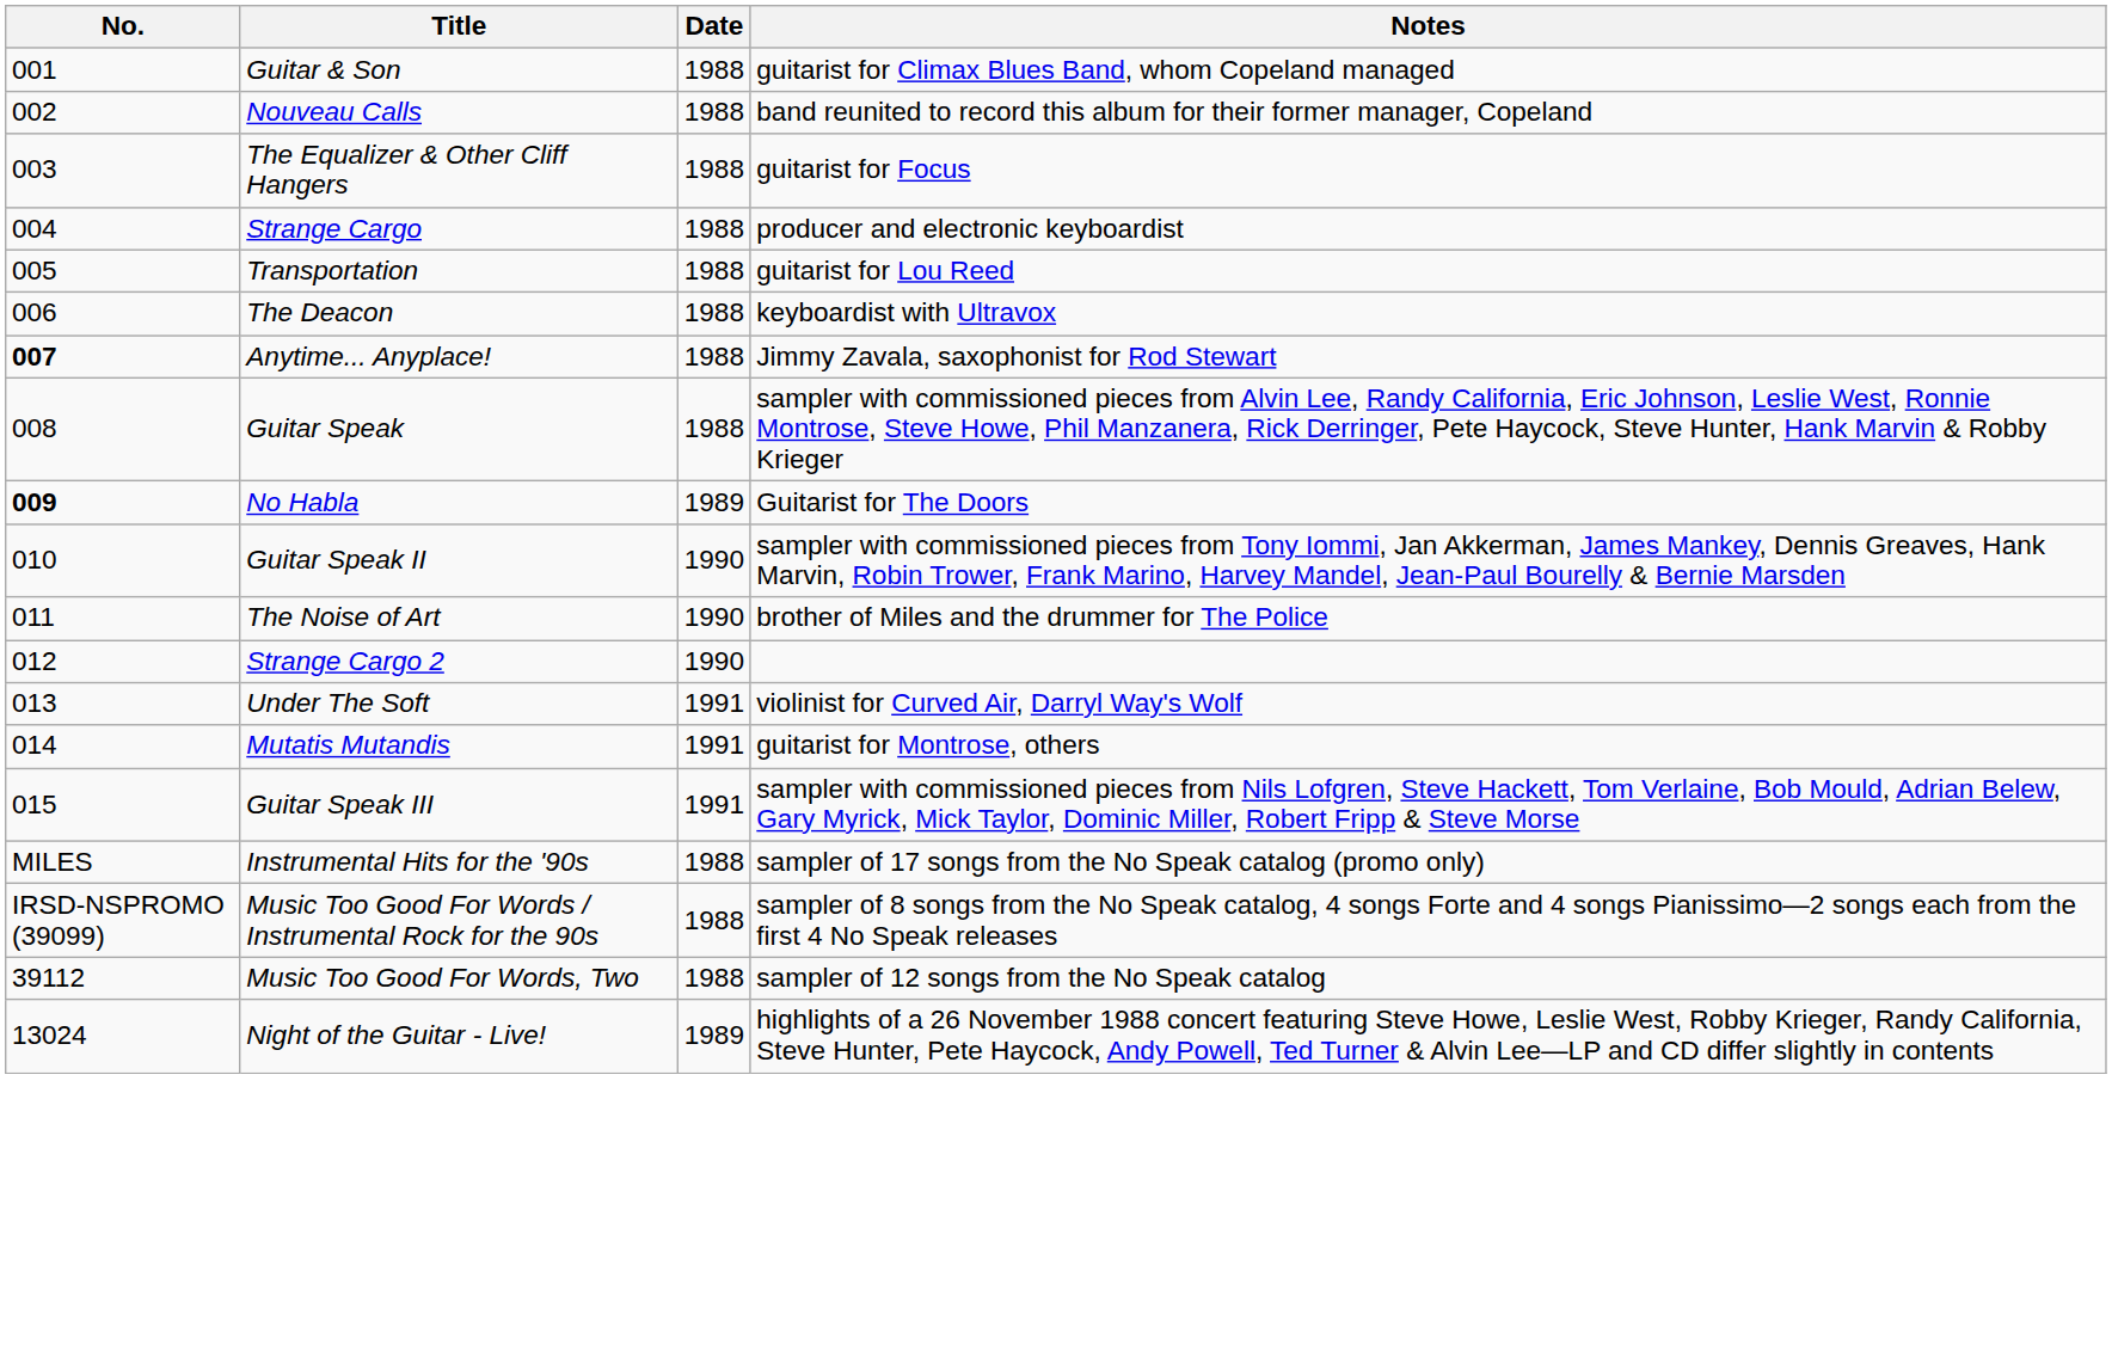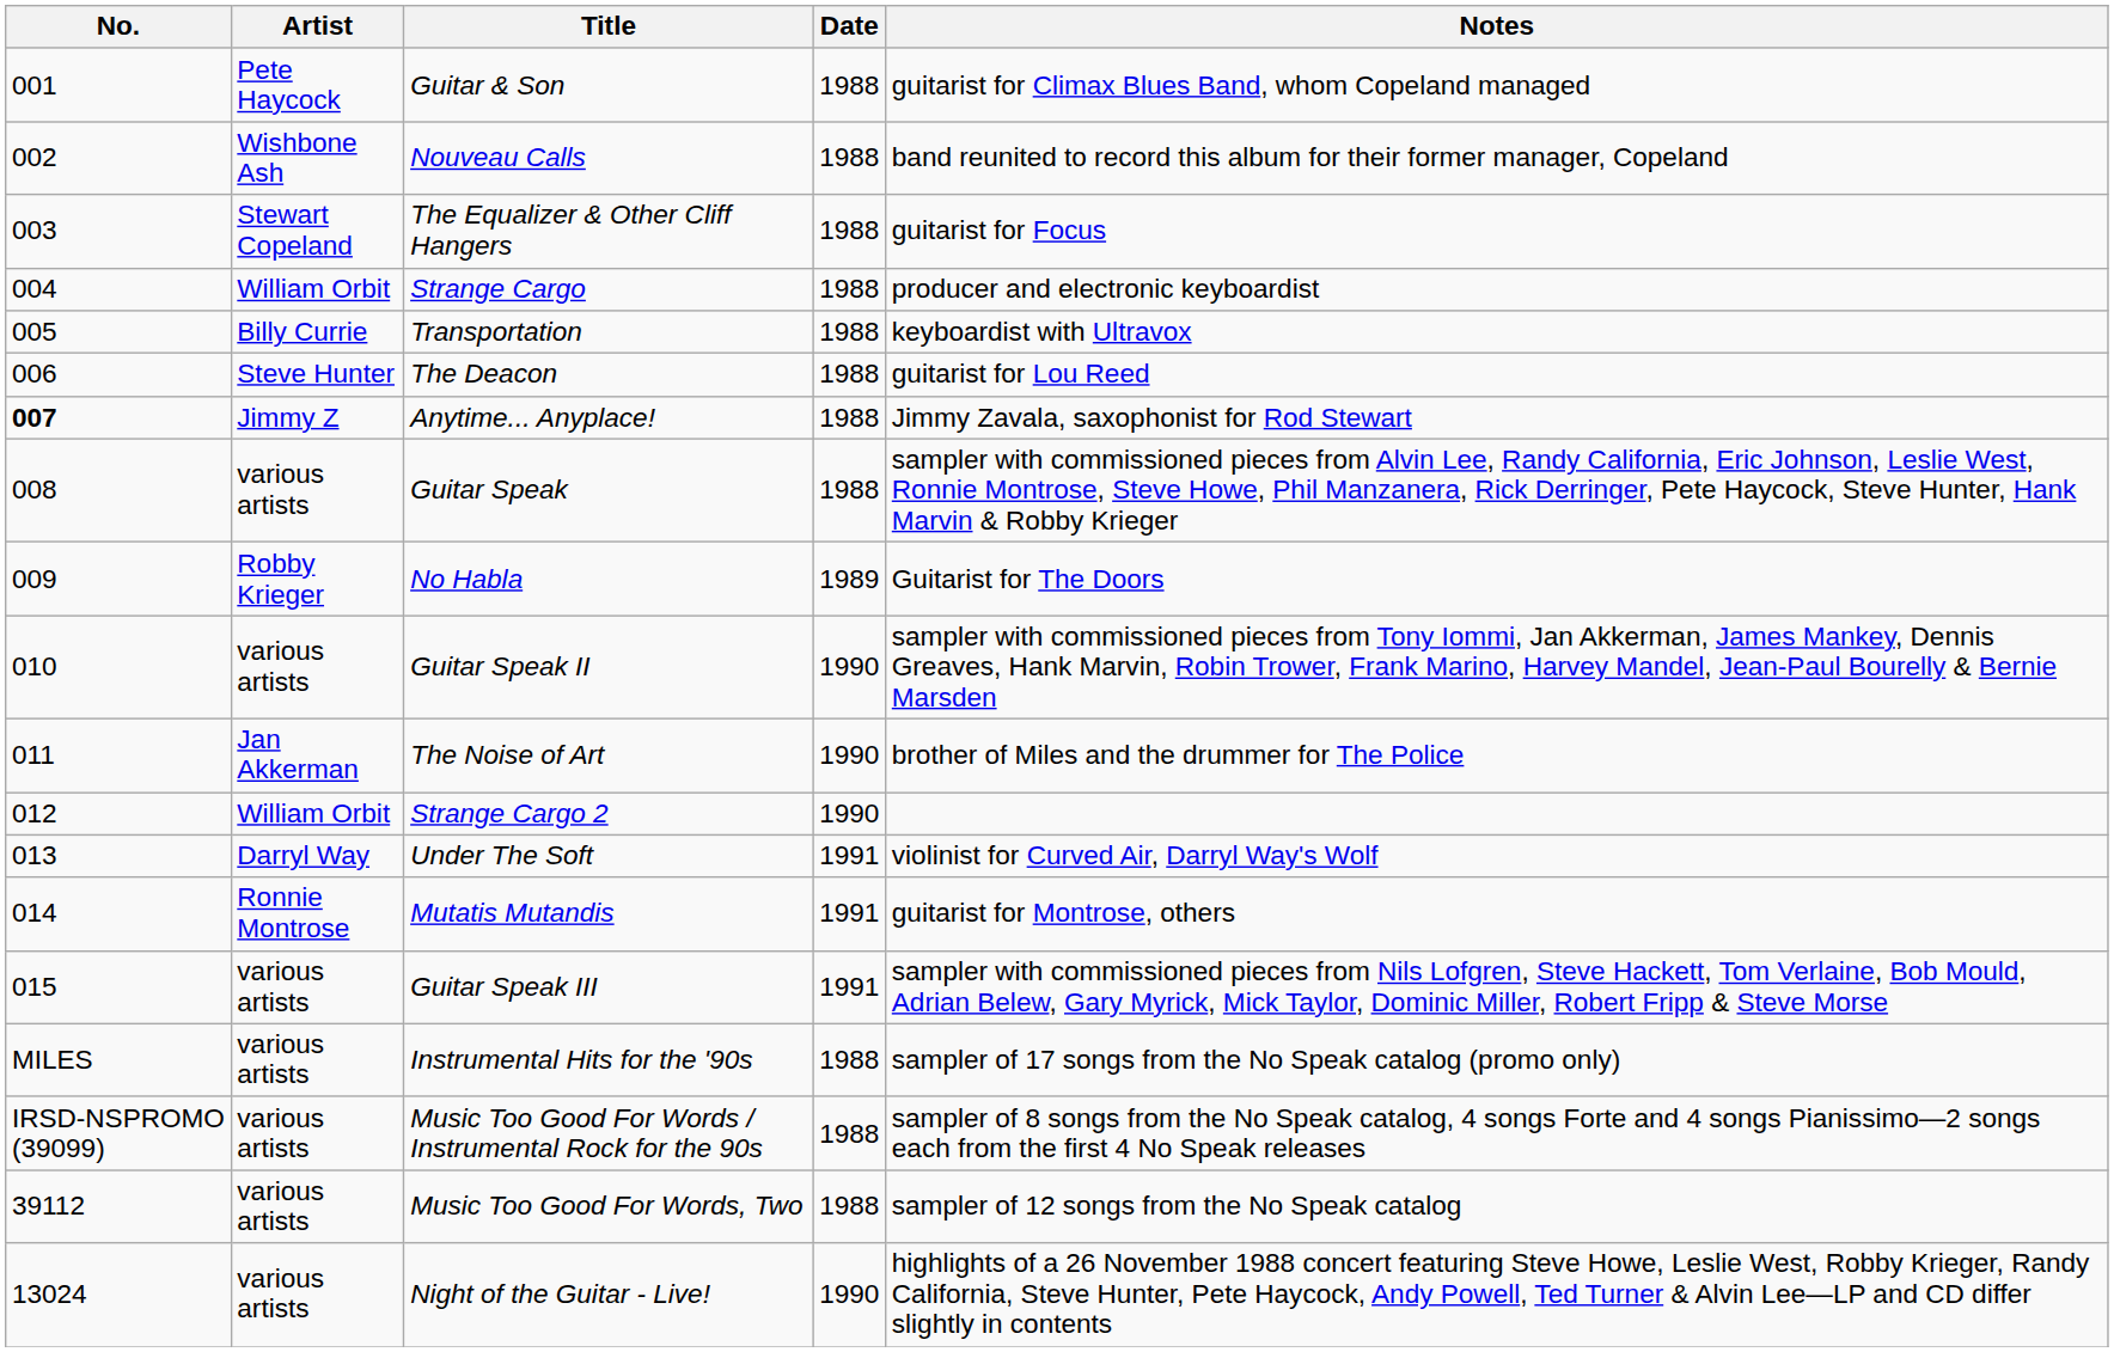+ column: Artist | Pete Haycock | Wishbone Ash | Stewart Copeland | William Orbit | Billy Currie | Steve Hunter | Jimmy Z | various artists | Robby Krieger | various artists | Jan Akkerman | William Orbit | Darryl Way | Ronnie Montrose | various artists | various artists | various artists | various artists | various artists
Transportation | Notes: guitarist for Lou Reed -> keyboardist with Ultravox
The Deacon | Notes: keyboardist with Ultravox -> guitarist for Lou Reed
No Habla | No.: bold -> normal
Night of the Guitar - Live! | Date: 1989 -> 1990
